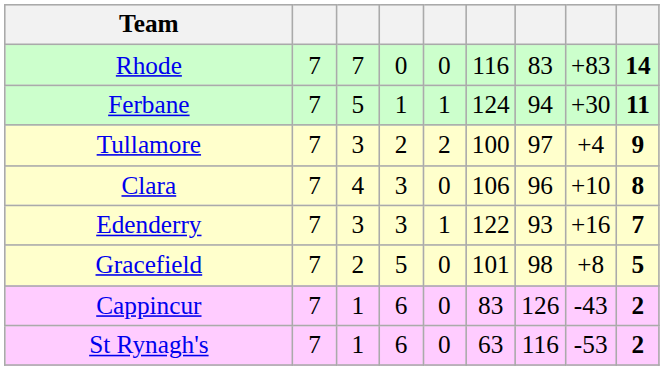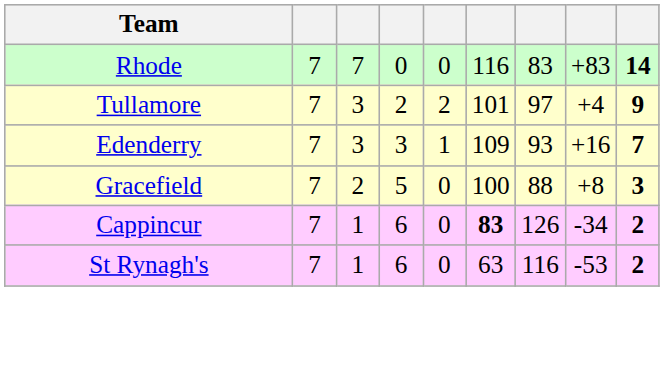- row: Ferbane | 7 | 5 | 1 | 1 | 124 | 94 | +30 | 11
Tullamore | column 6: 100 -> 101
- row: Clara | 7 | 4 | 3 | 0 | 106 | 96 | +10 | 8
Edenderry | column 6: 122 -> 109
Gracefield | column 6: 101 -> 100
Gracefield | column 7: 98 -> 88
Gracefield | column 9: 5 -> 3
Cappincur | column 6: normal -> bold
Cappincur | column 8: -43 -> -34
